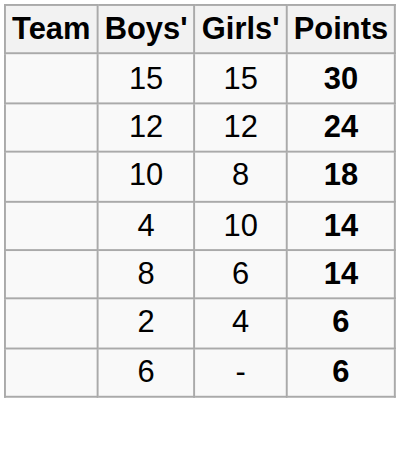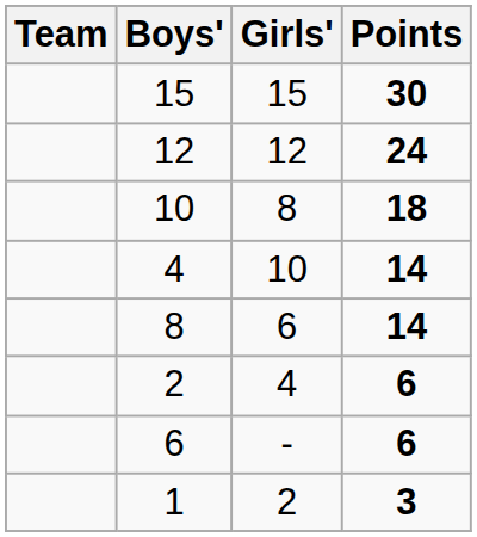+ row: 1 | 2 | 3
